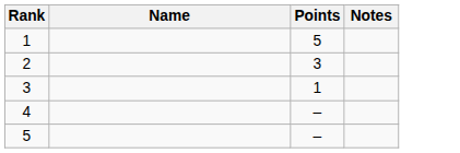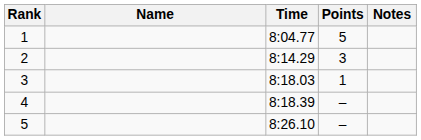+ column: Time | 8:04.77 | 8:14.29 | 8:18.03 | 8:18.39 | 8:26.10
